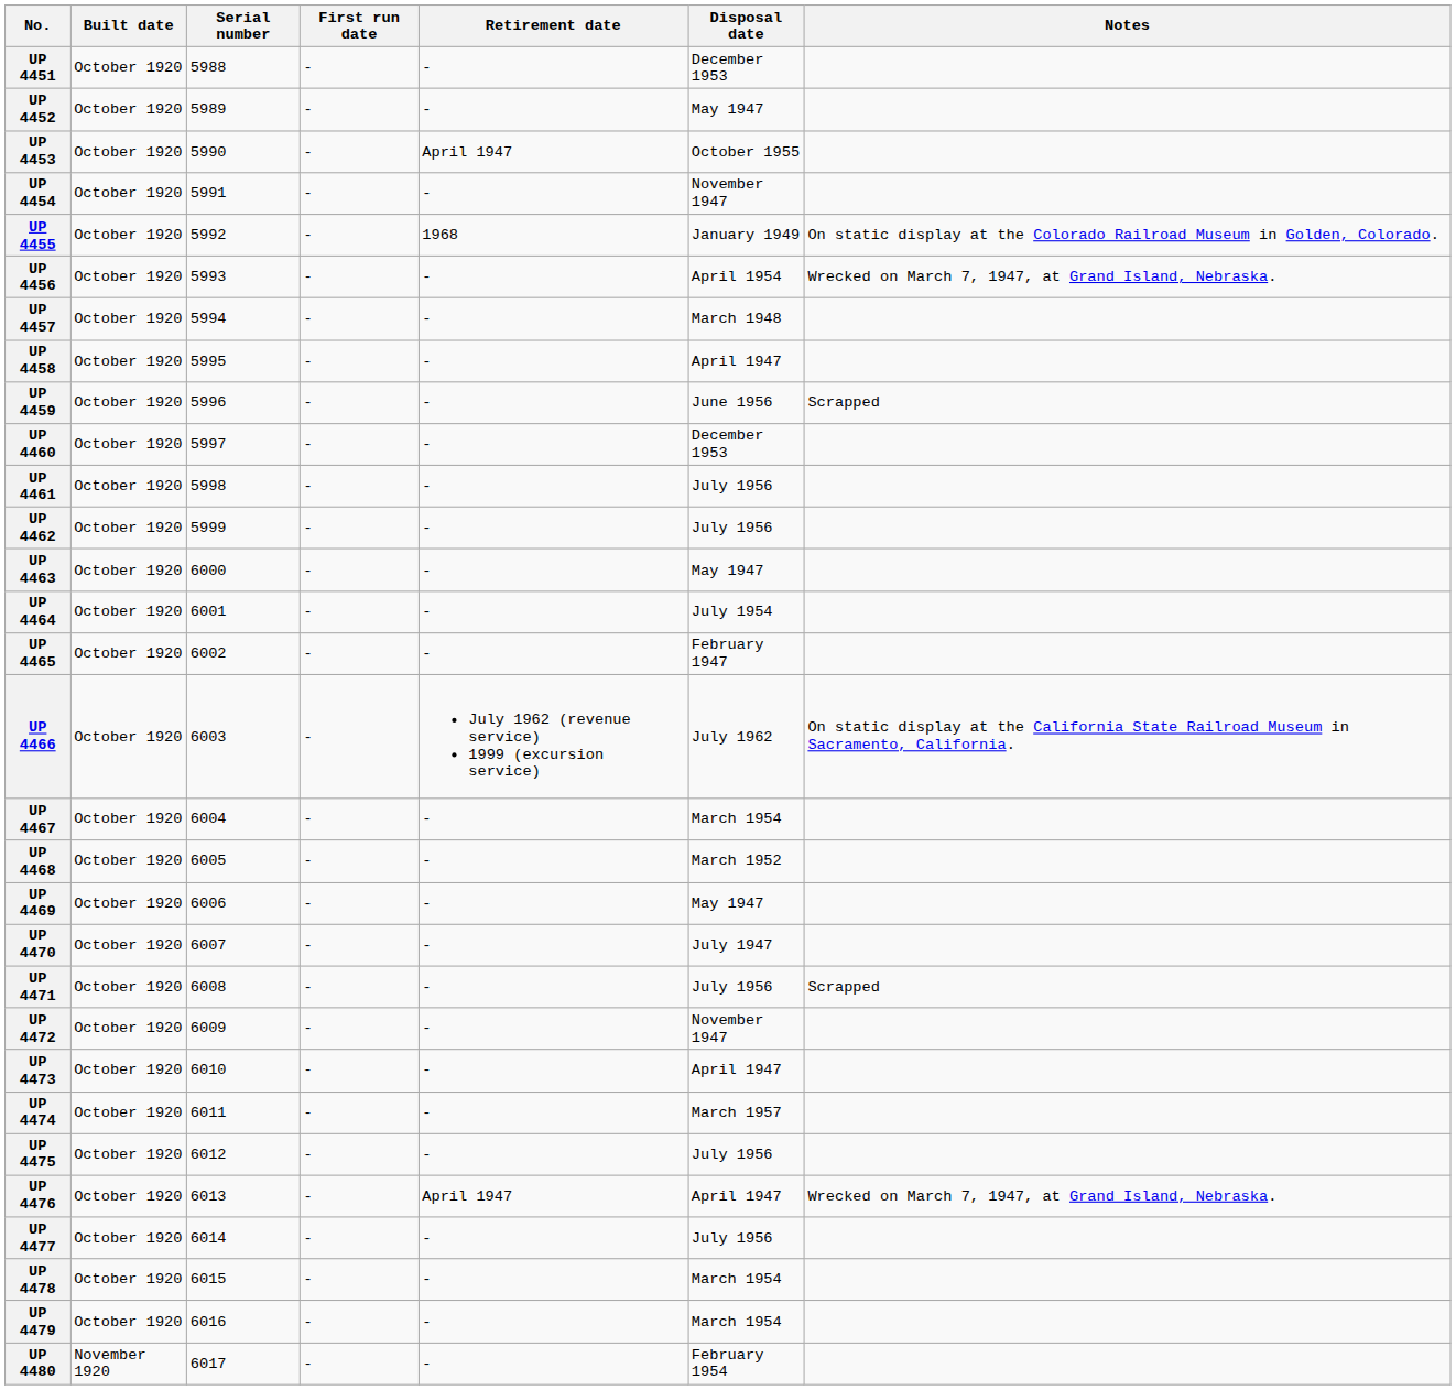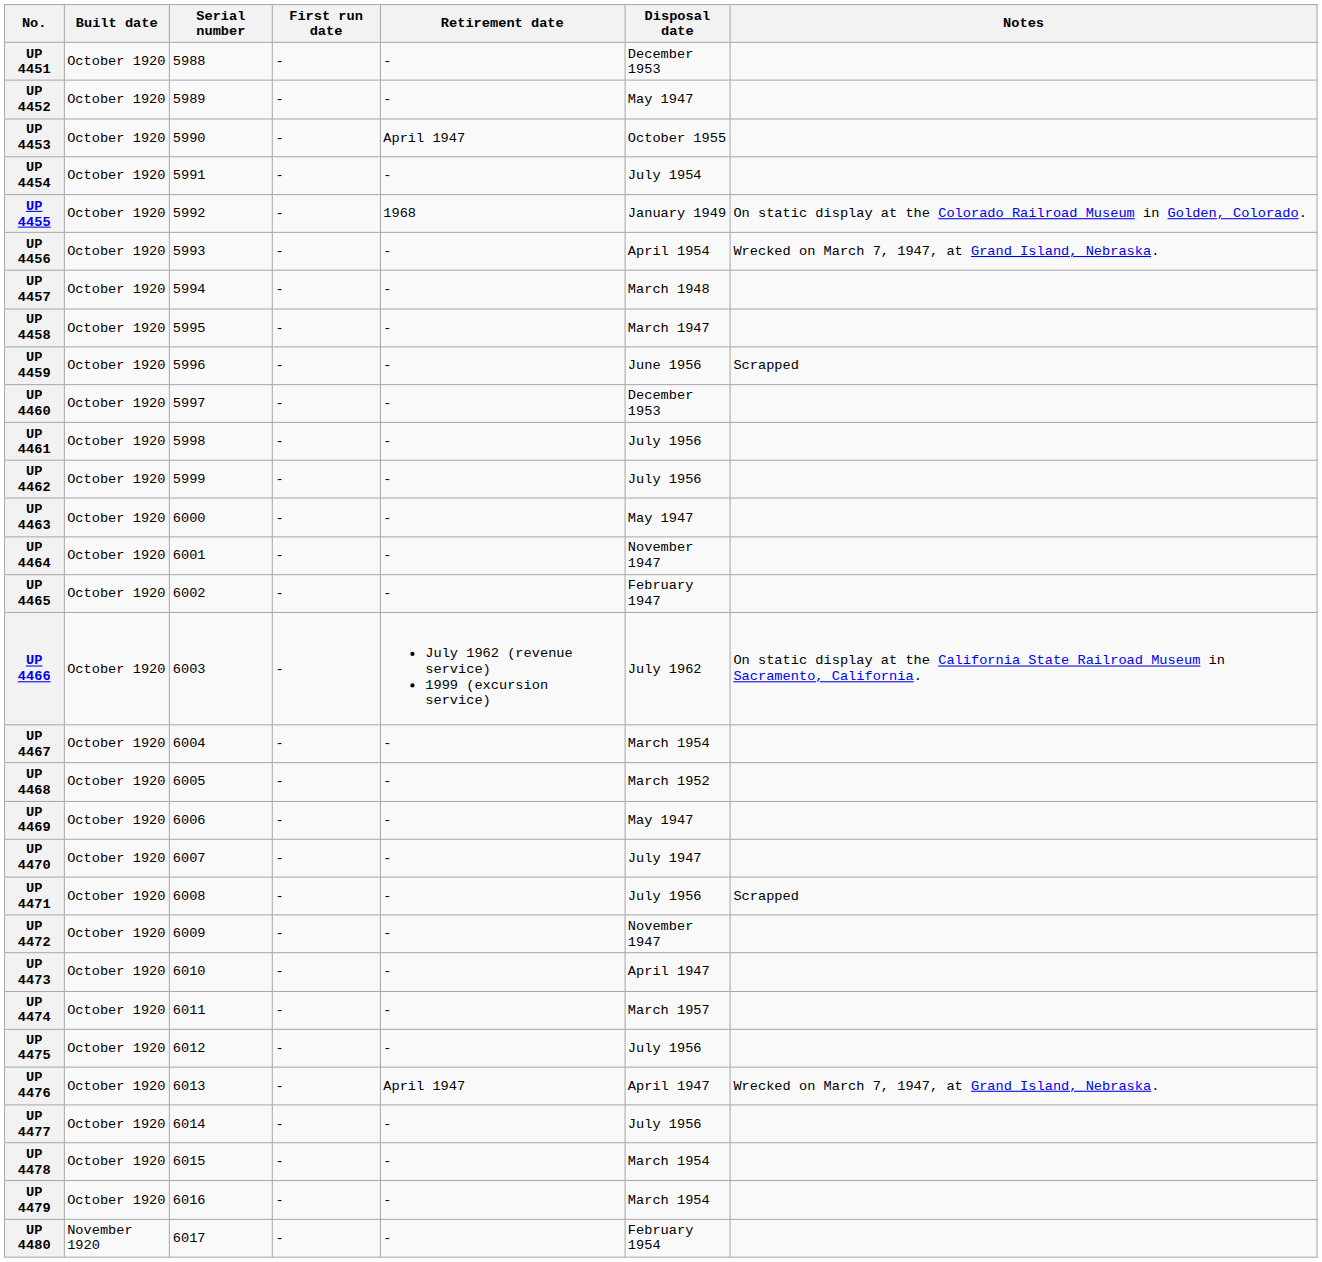UP 4454 | Disposal date: November 1947 -> July 1954
UP 4458 | Disposal date: April 1947 -> March 1947
UP 4464 | Disposal date: July 1954 -> November 1947
